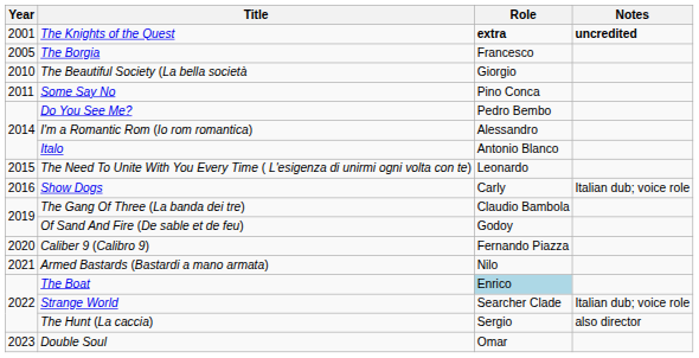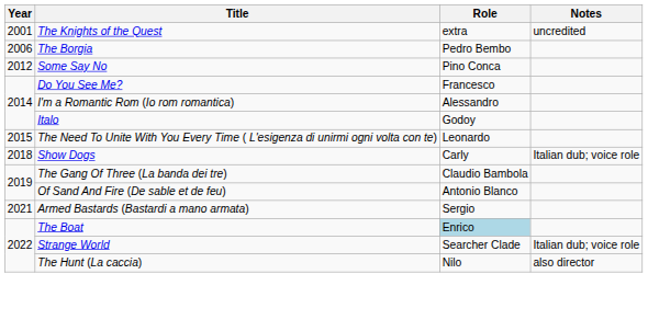The Knights of the Quest | Role: bold -> normal
The Knights of the Quest | Notes: bold -> normal
The Borgia | Year: 2005 -> 2006
The Borgia | Role: Francesco -> Pedro Bembo
- row: 2010 | The Beautiful Society (La bella società | Giorgio
Some Say No | Year: 2011 -> 2012
Do You See Me? | Role: Pedro Bembo -> Francesco
Italo | Role: Antonio Blanco -> Godoy
Show Dogs | Year: 2016 -> 2018
Of Sand And Fire (De sable et de feu) | Role: Godoy -> Antonio Blanco
- row: 2020 | Caliber 9 (Calibro 9) | Fernando Piazza
Armed Bastards (Bastardi a mano armata) | Role: Nilo -> Sergio
The Hunt (La caccia) | Role: Sergio -> Nilo
- row: 2023 | Double Soul | Omar
